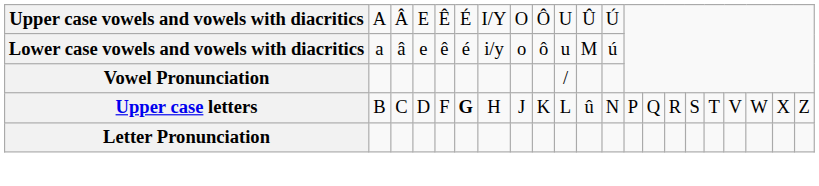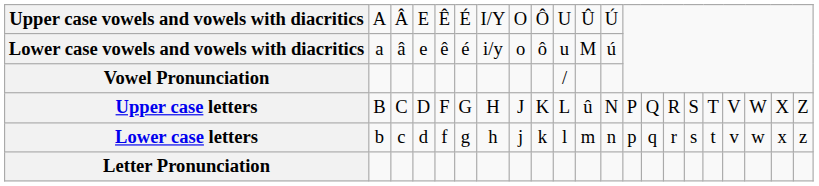Upper case letters | column 6: bold -> normal
+ row: Lower case letters | b | c | d | f | g | h | j | k | l | m | n | p | q | r | s | t | v | w | x | z
